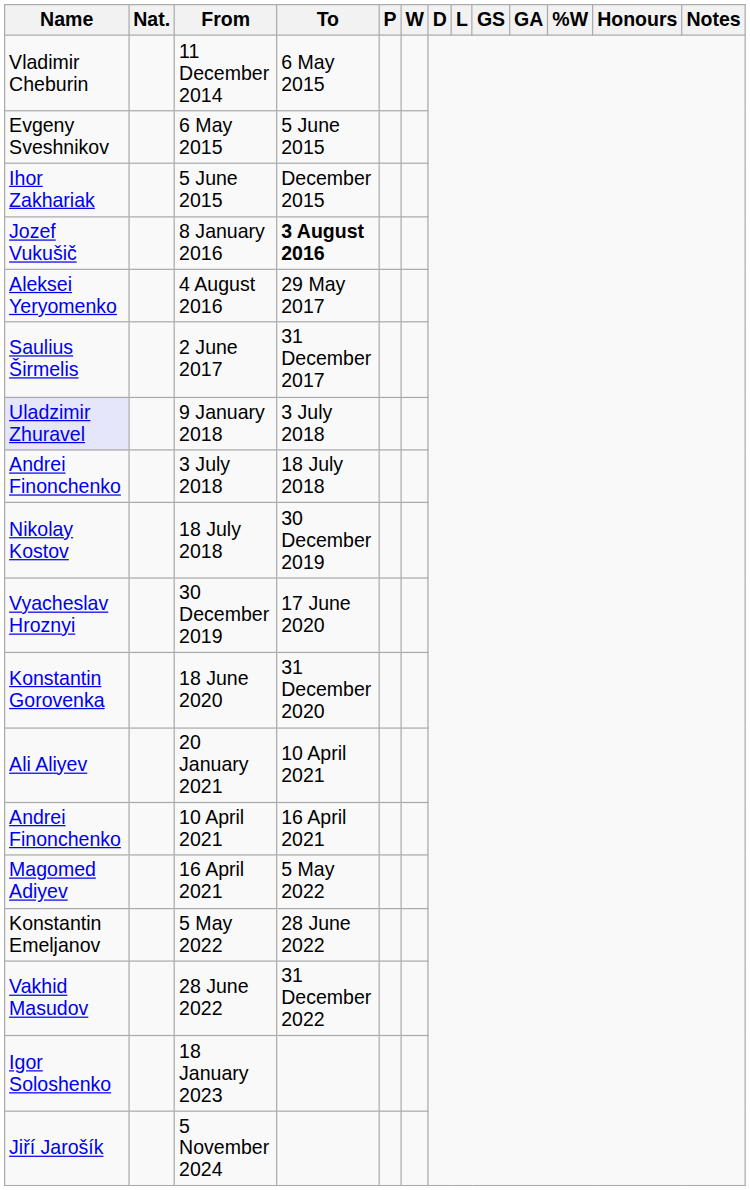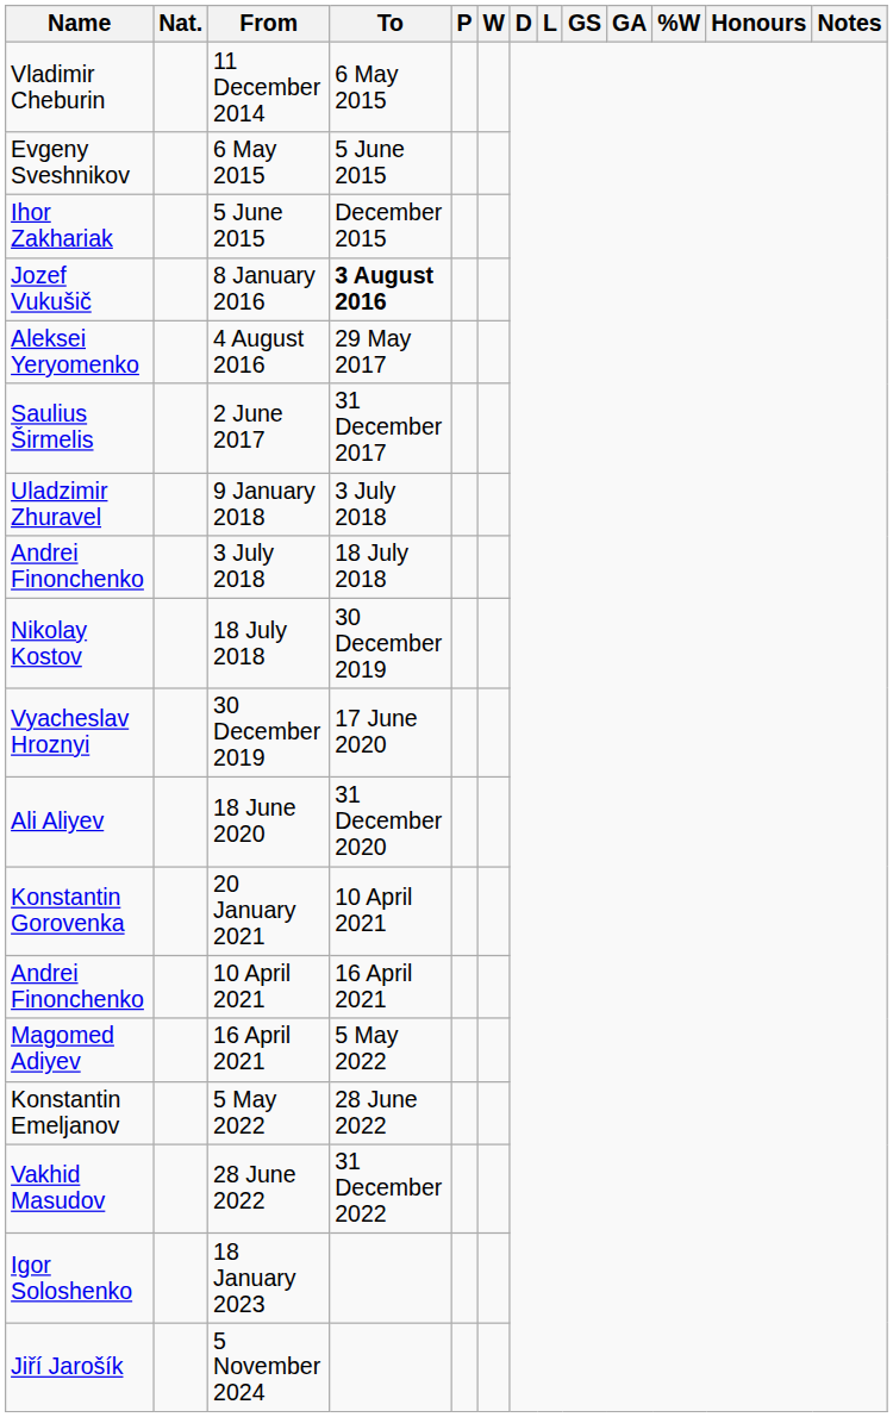9 January 2018 | Name: lavender background -> no background
18 June 2020 | Name: Konstantin Gorovenka -> Ali Aliyev
20 January 2021 | Name: Ali Aliyev -> Konstantin Gorovenka
